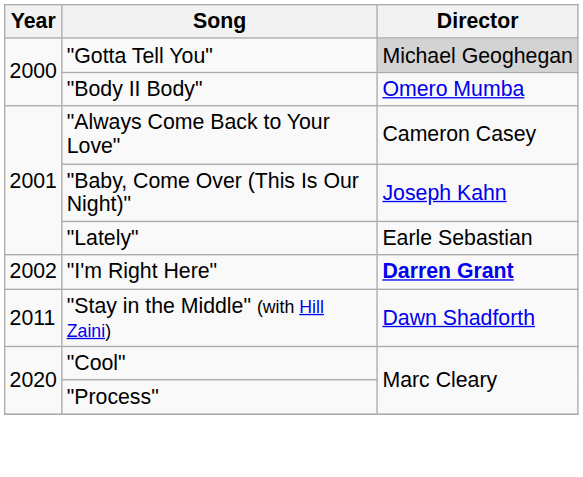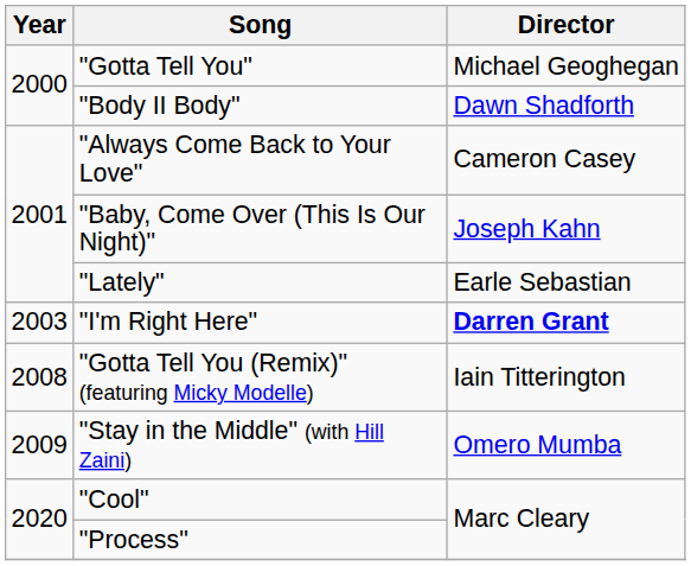"Gotta Tell You" | Director: lightgrey background -> no background
"Body II Body" | Director: Omero Mumba -> Dawn Shadforth
"I'm Right Here" | Year: 2002 -> 2003
+ row: 2008 | "Gotta Tell You (Remix)" (featuring Micky Modelle) | Iain Titterington
"Stay in the Middle" (with Hill Zaini) | Year: 2011 -> 2009
"Stay in the Middle" (with Hill Zaini) | Director: Dawn Shadforth -> Omero Mumba
